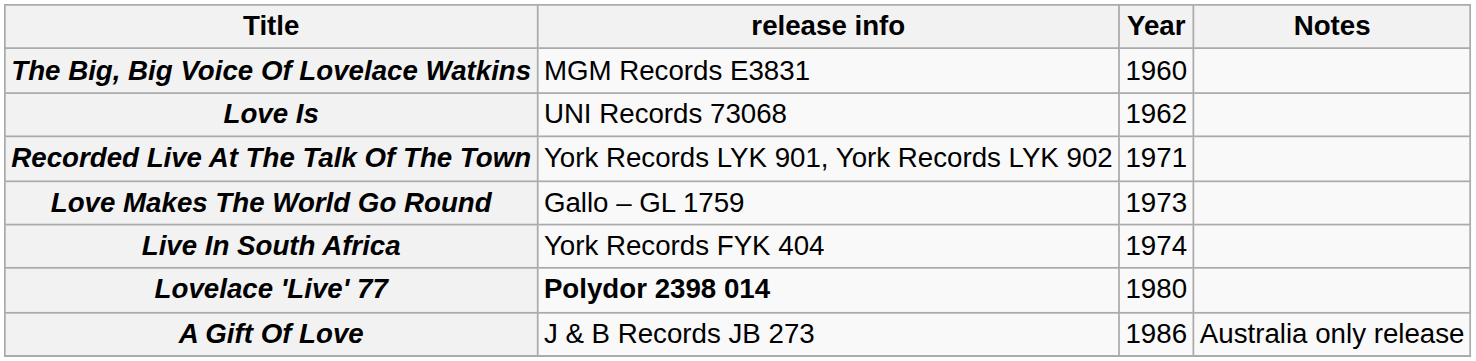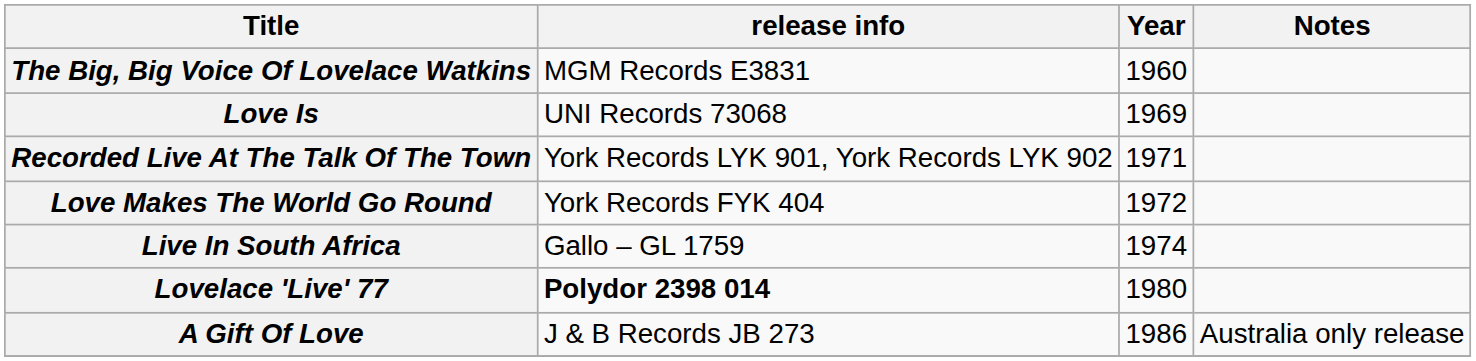Love Is | Year: 1962 -> 1969
Love Makes The World Go Round | release info: Gallo – GL 1759 -> York Records FYK 404
Love Makes The World Go Round | Year: 1973 -> 1972
Live In South Africa | release info: York Records FYK 404 -> Gallo – GL 1759
